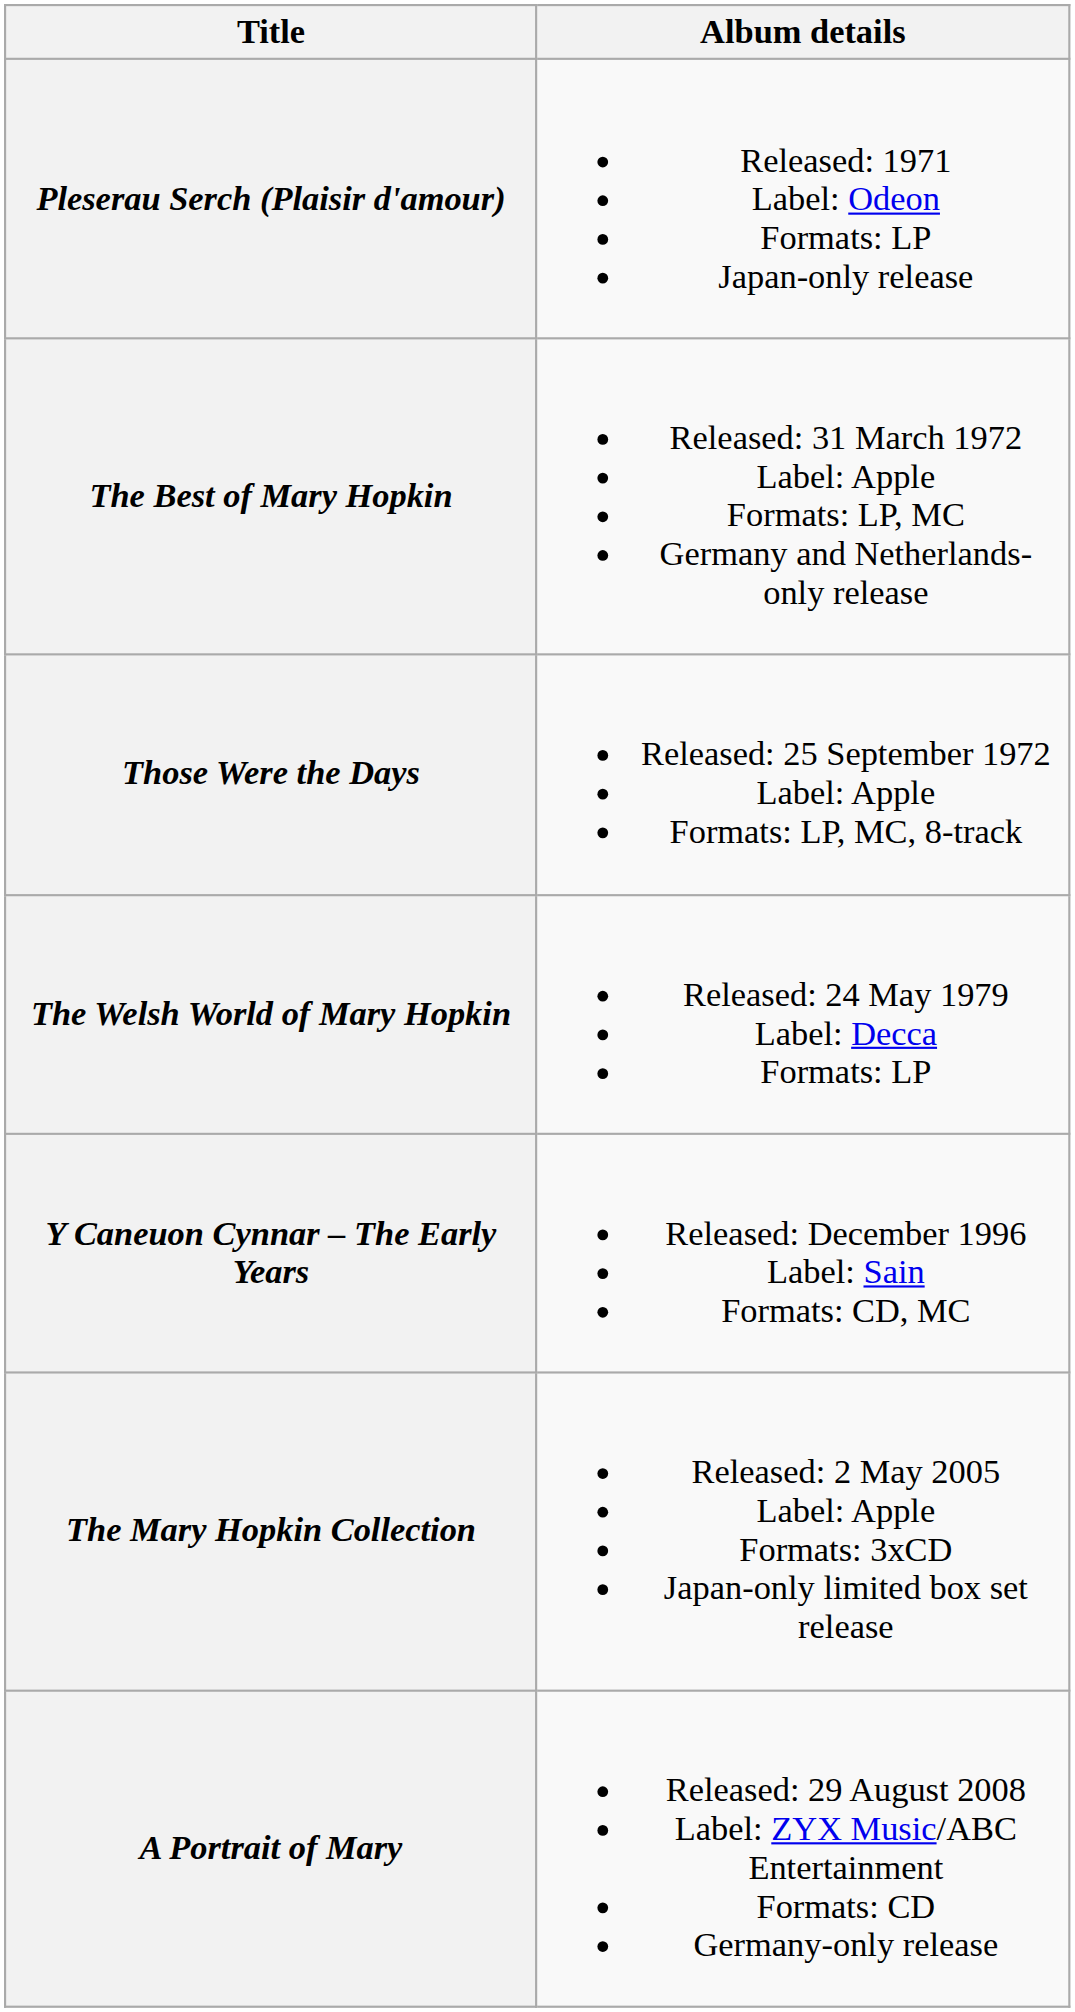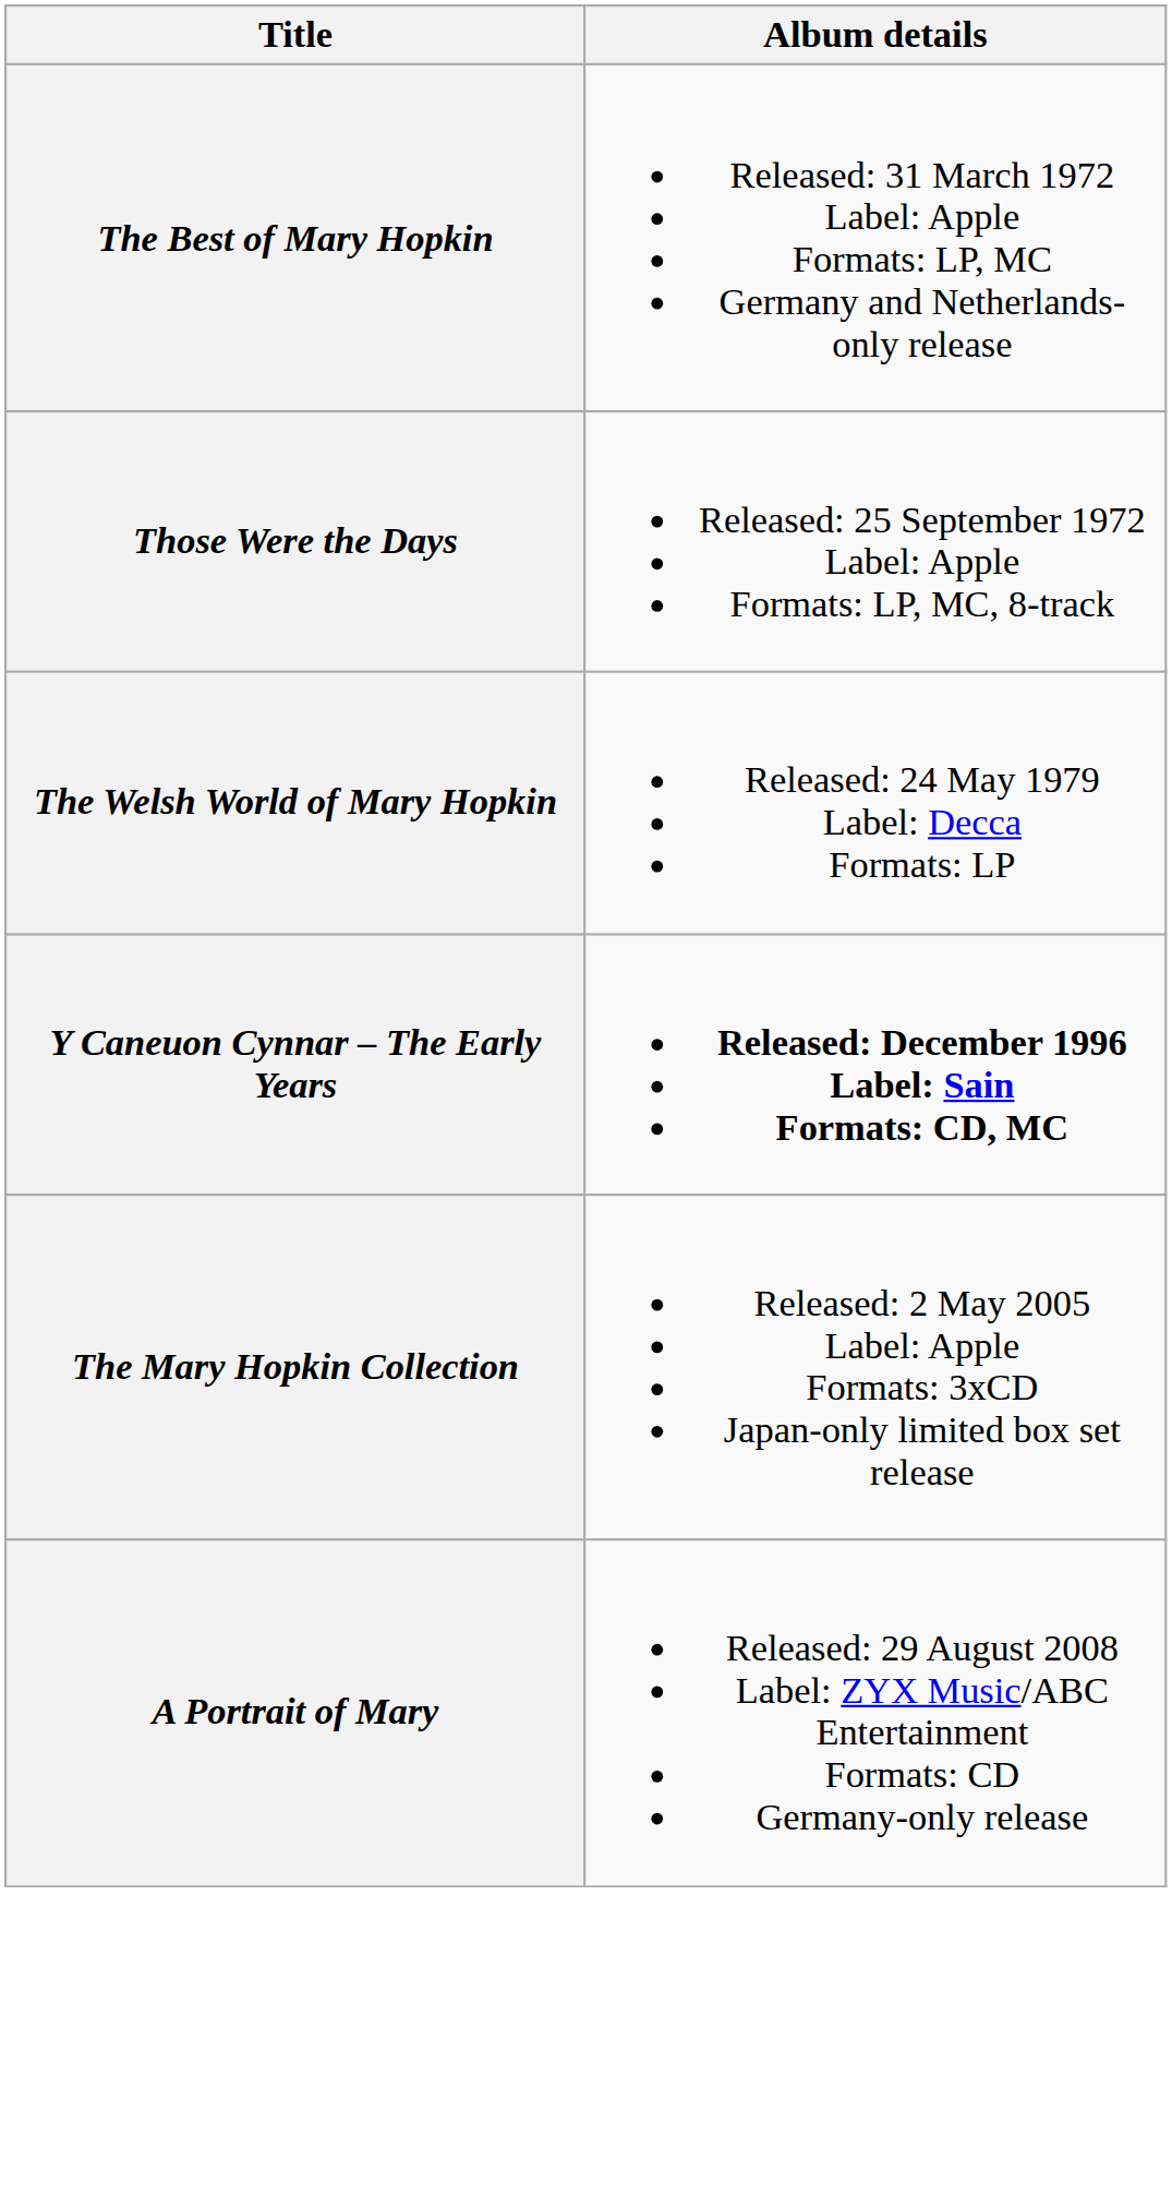- row: Pleserau Serch (Plaisir d'amour) | Released: 1971 Label: Odeon Formats: LP Japan-only release
Y Caneuon Cynnar – The Early Years | Album details: normal -> bold
